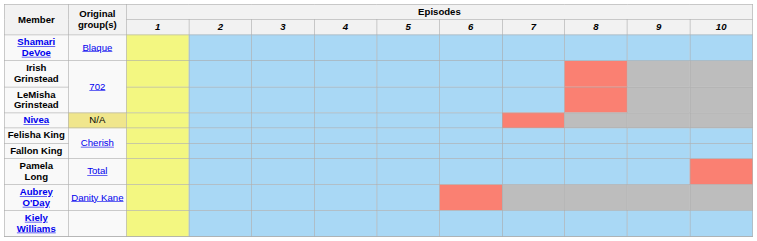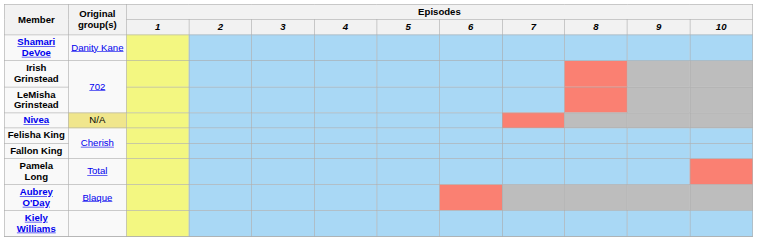Shamari DeVoe | Original group(s): Blaque -> Danity Kane
Aubrey O'Day | Original group(s): Danity Kane -> Blaque
